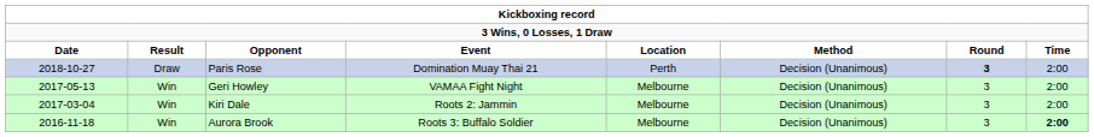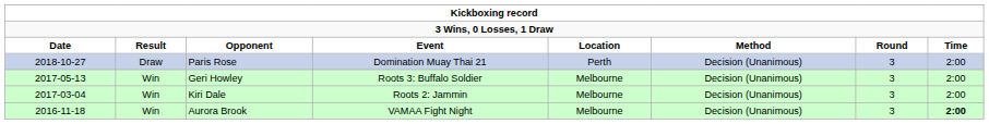Paris Rose | column 7: bold -> normal
Geri Howley | column 4: VAMAA Fight Night -> Roots 3: Buffalo Soldier
Aurora Brook | column 4: Roots 3: Buffalo Soldier -> VAMAA Fight Night
